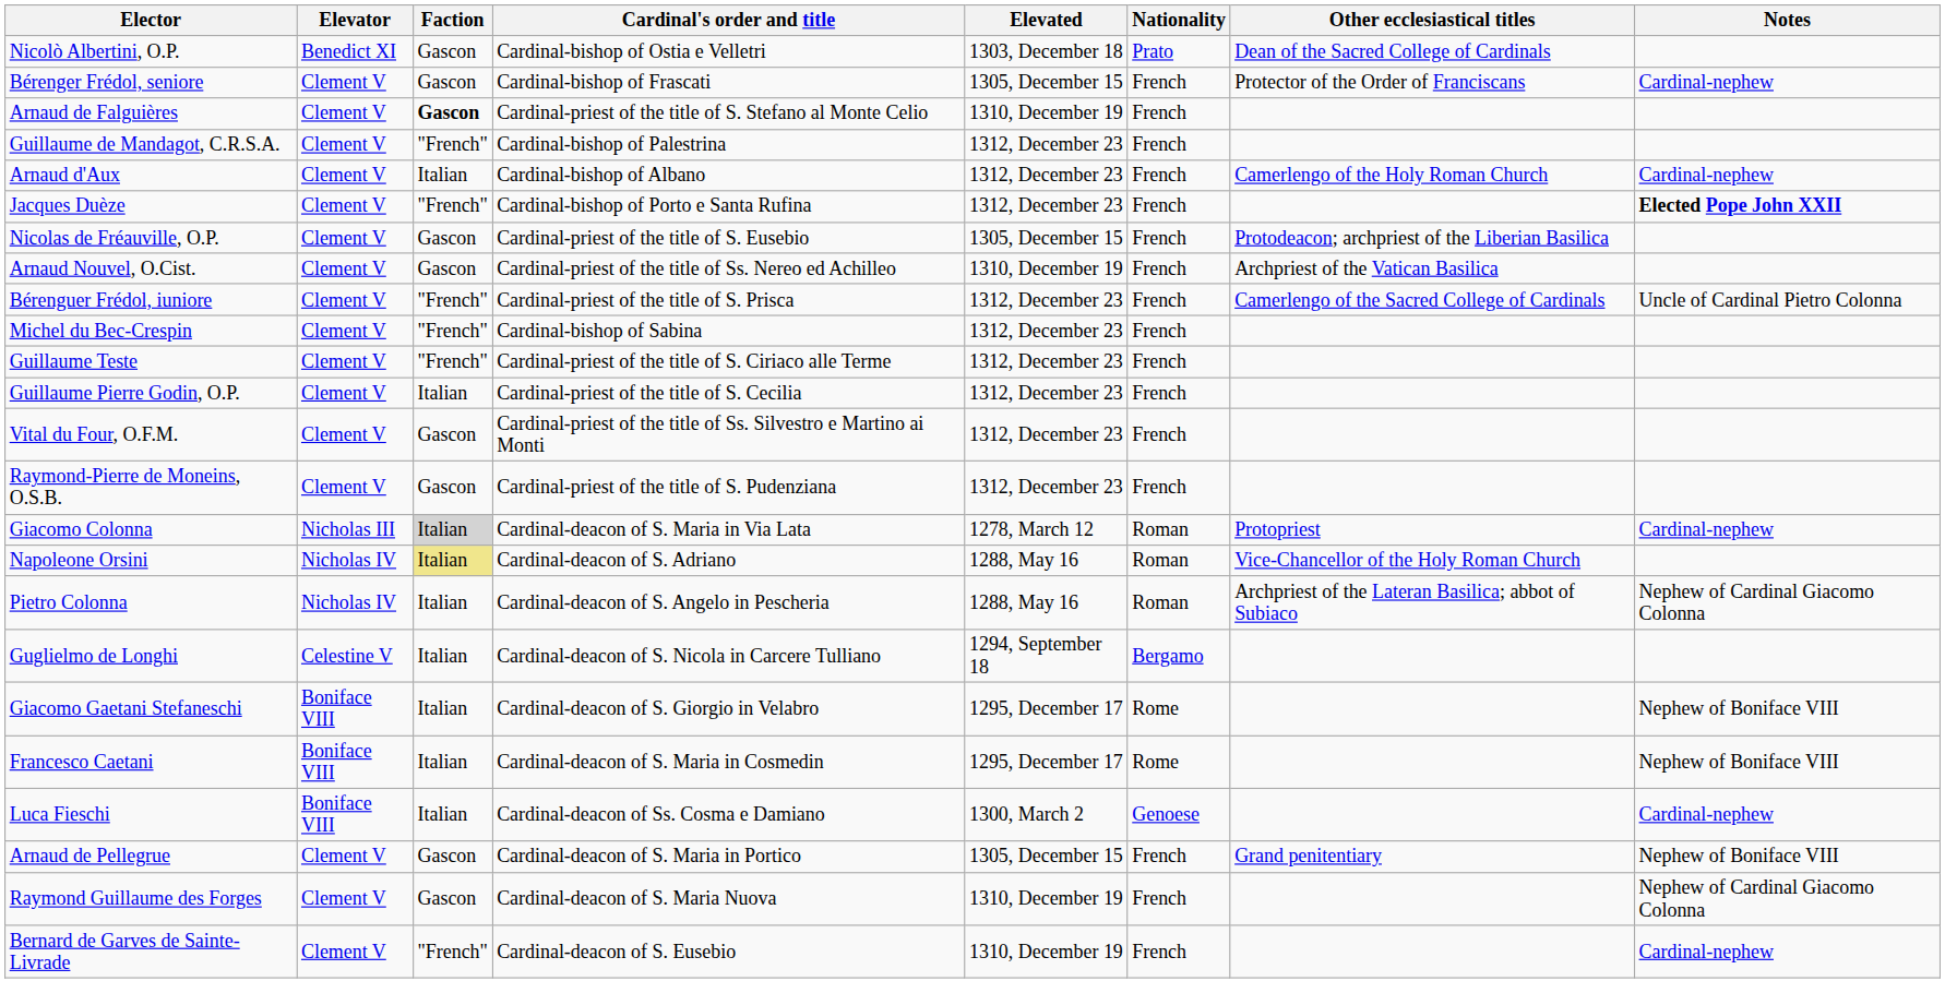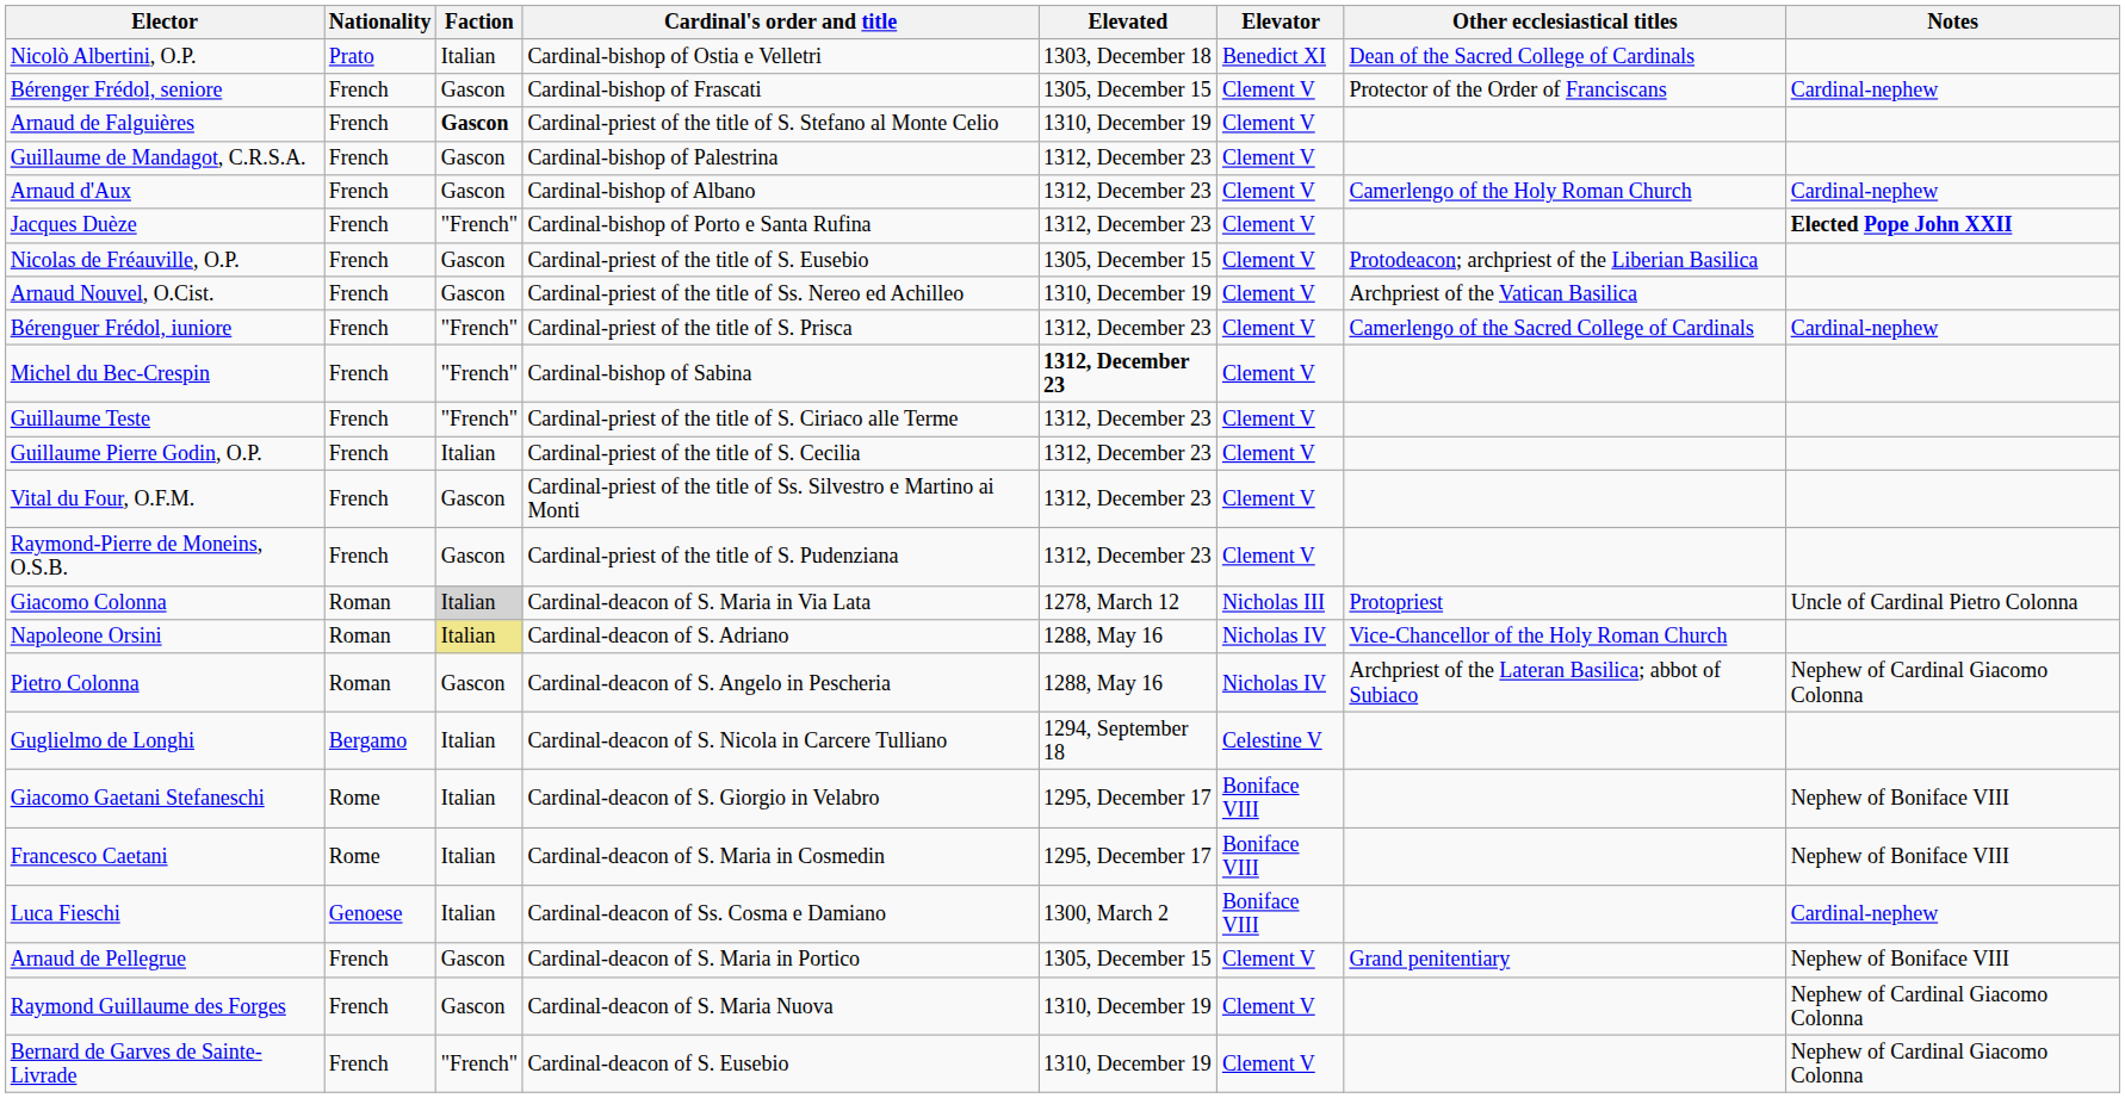columns swapped: Nationality <-> Elevator
Nicolò Albertini, O.P. | Faction: Gascon -> Italian
Guillaume de Mandagot, C.R.S.A. | Faction: "French" -> Gascon
Arnaud d'Aux | Faction: Italian -> Gascon
Bérenguer Frédol, iuniore | Notes: Uncle of Cardinal Pietro Colonna -> Cardinal-nephew
Michel du Bec-Crespin | Elevated: normal -> bold
Giacomo Colonna | Notes: Cardinal-nephew -> Uncle of Cardinal Pietro Colonna
Pietro Colonna | Faction: Italian -> Gascon
Bernard de Garves de Sainte-Livrade | Notes: Cardinal-nephew -> Nephew of Cardinal Giacomo Colonna
